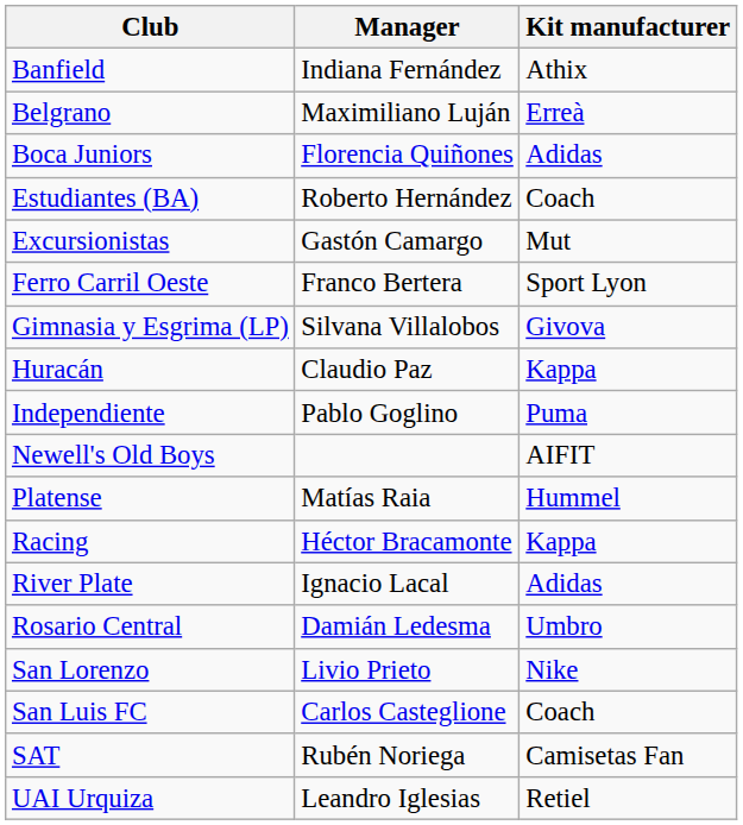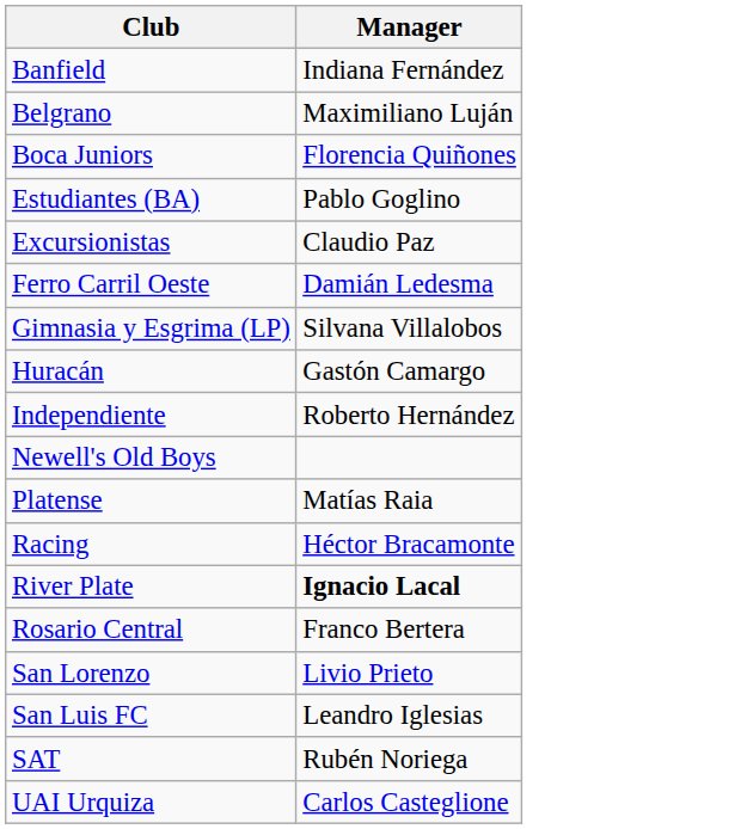- column: Kit manufacturer | Athix | Erreà | Adidas | Coach | Mut | Sport Lyon | Givova | Kappa | Puma | AIFIT | Hummel | Kappa | Adidas | Umbro | Nike | Coach | Camisetas Fan | Retiel
Estudiantes (BA) | Manager: Roberto Hernández -> Pablo Goglino
Excursionistas | Manager: Gastón Camargo -> Claudio Paz
Ferro Carril Oeste | Manager: Franco Bertera -> Damián Ledesma
Huracán | Manager: Claudio Paz -> Gastón Camargo
Independiente | Manager: Pablo Goglino -> Roberto Hernández
River Plate | Manager: normal -> bold
Rosario Central | Manager: Damián Ledesma -> Franco Bertera
San Luis FC | Manager: Carlos Casteglione -> Leandro Iglesias
UAI Urquiza | Manager: Leandro Iglesias -> Carlos Casteglione
